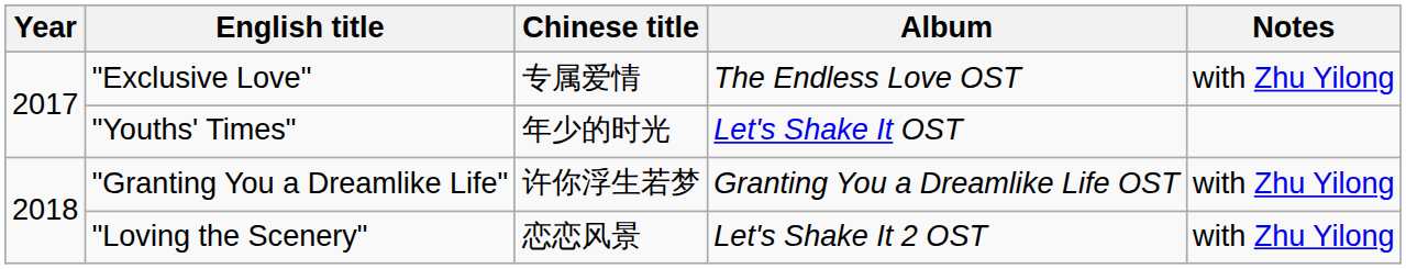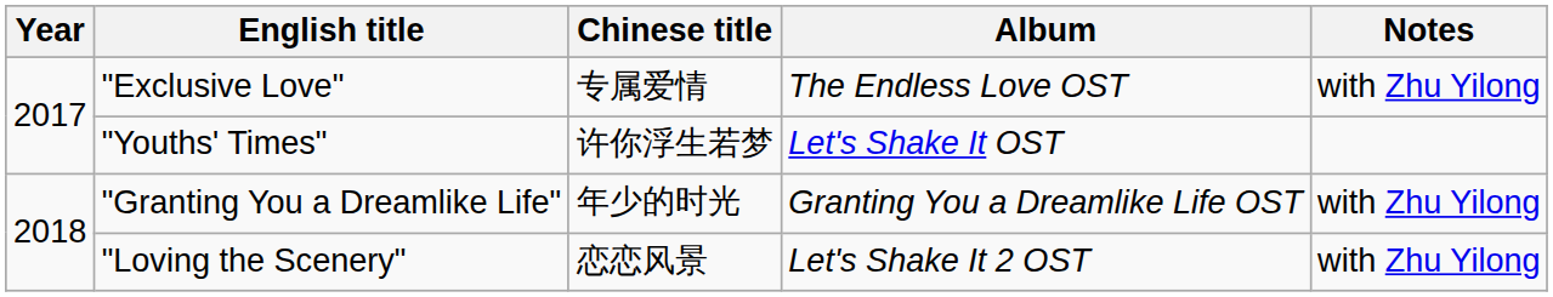"Youths' Times" | Chinese title: 年少的时光 -> 许你浮生若梦
"Granting You a Dreamlike Life" | Chinese title: 许你浮生若梦 -> 年少的时光
